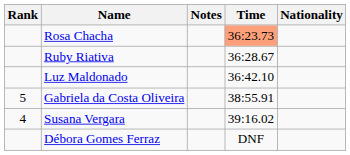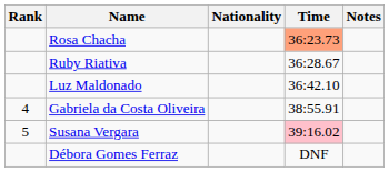columns swapped: Nationality <-> Notes
Gabriela da Costa Oliveira | Rank: 5 -> 4
Susana Vergara | Rank: 4 -> 5
Susana Vergara | Time: no background -> pink background
